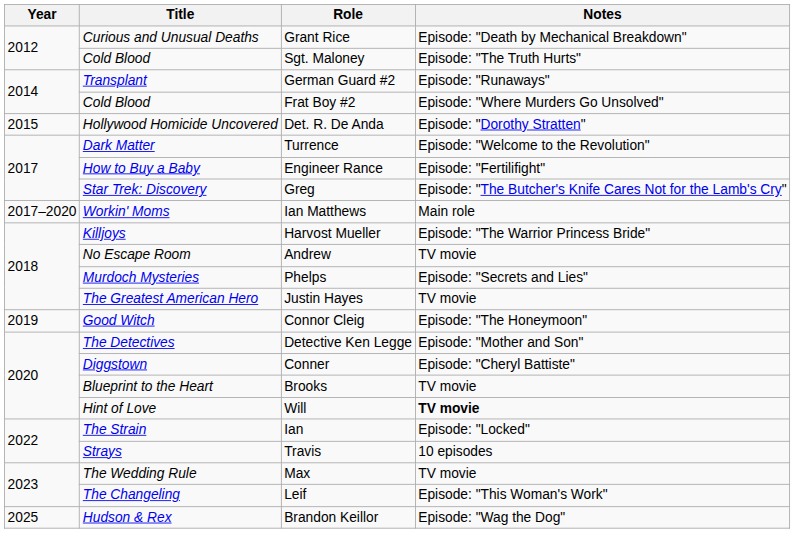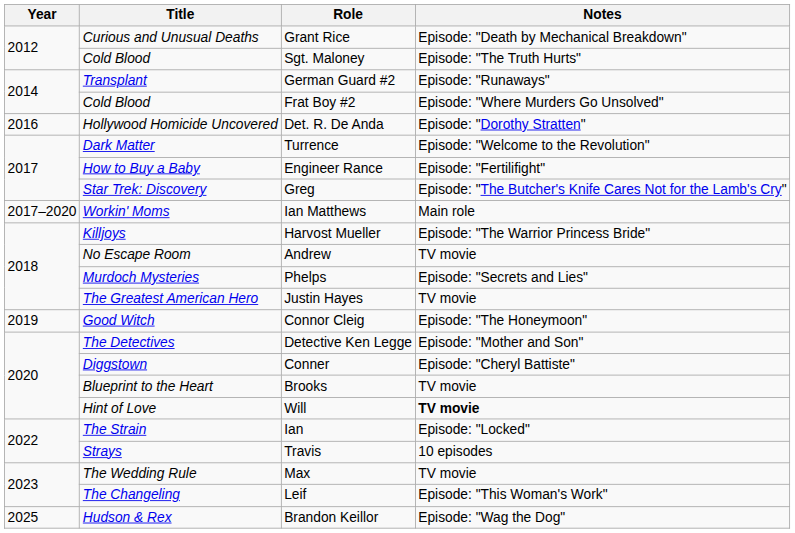Det. R. De Anda | Year: 2015 -> 2016
